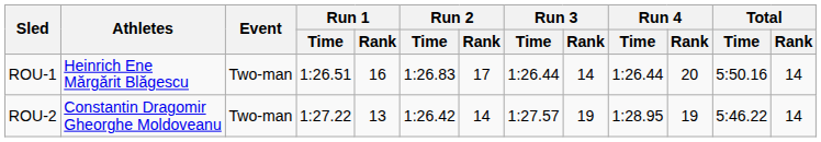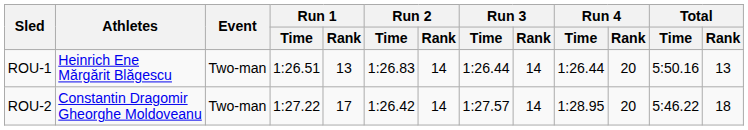ROU-1 | Run 1 / Rank: 16 -> 13
ROU-1 | Run 2 / Rank: 17 -> 14
ROU-1 | Total / Rank: 14 -> 13
ROU-2 | Run 1 / Rank: 13 -> 17
ROU-2 | Run 3 / Rank: 19 -> 14
ROU-2 | Run 4 / Rank: 19 -> 20
ROU-2 | Total / Rank: 14 -> 18
